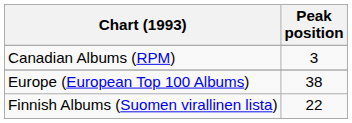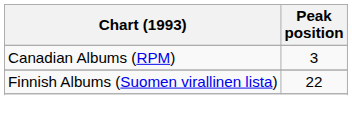- row: Europe (European Top 100 Albums) | 38
